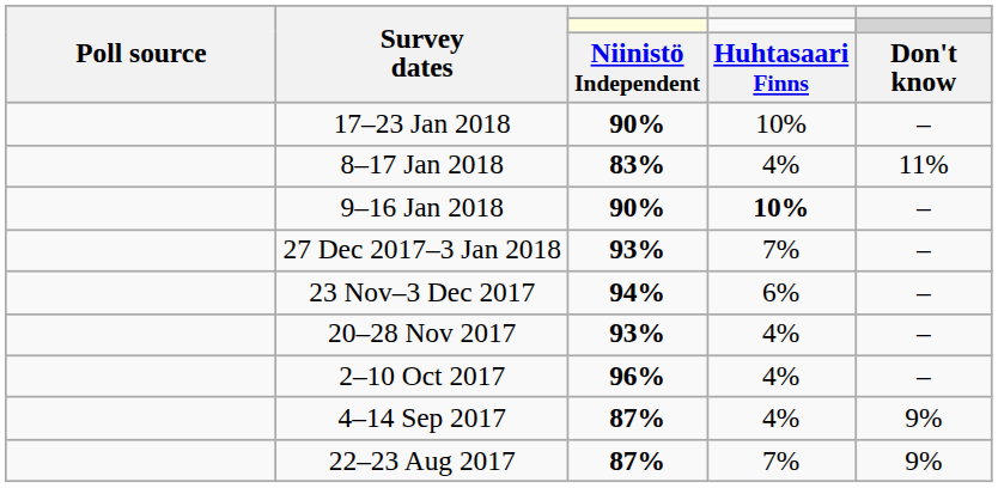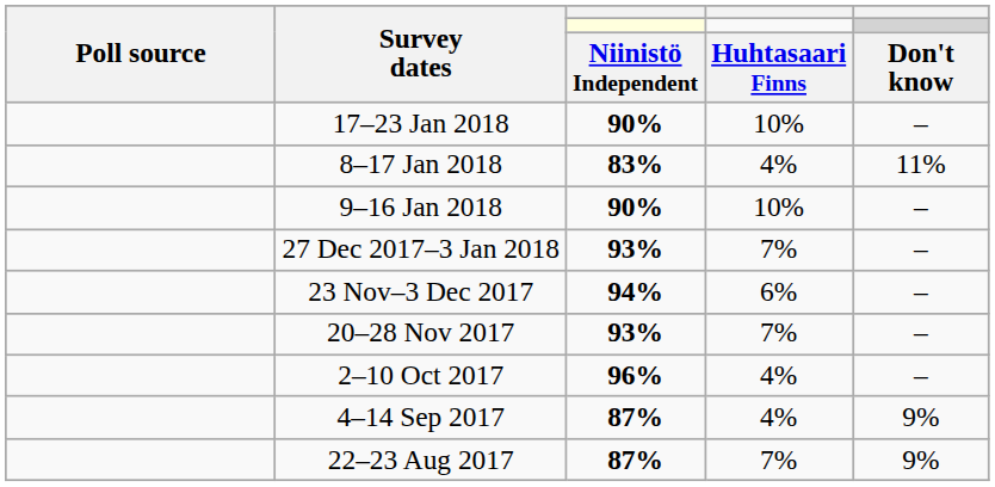9–16 Jan 2018 | column 4: bold -> normal
20–28 Nov 2017 | column 4: 4% -> 7%
